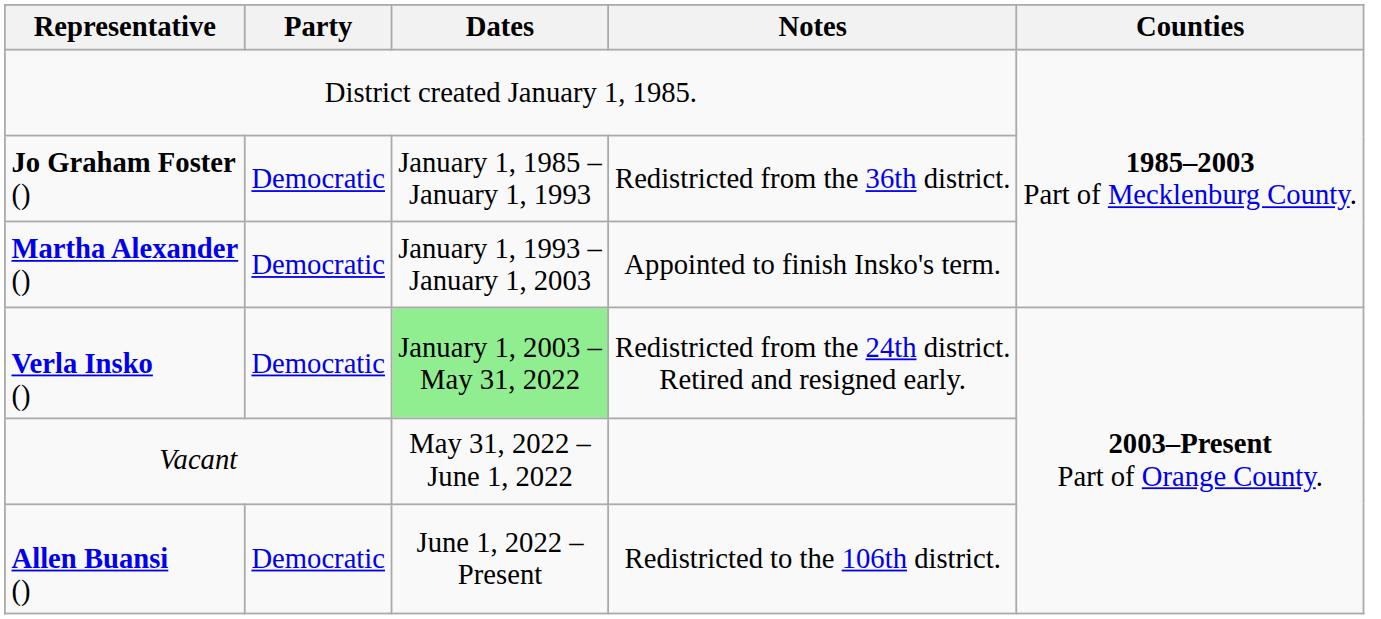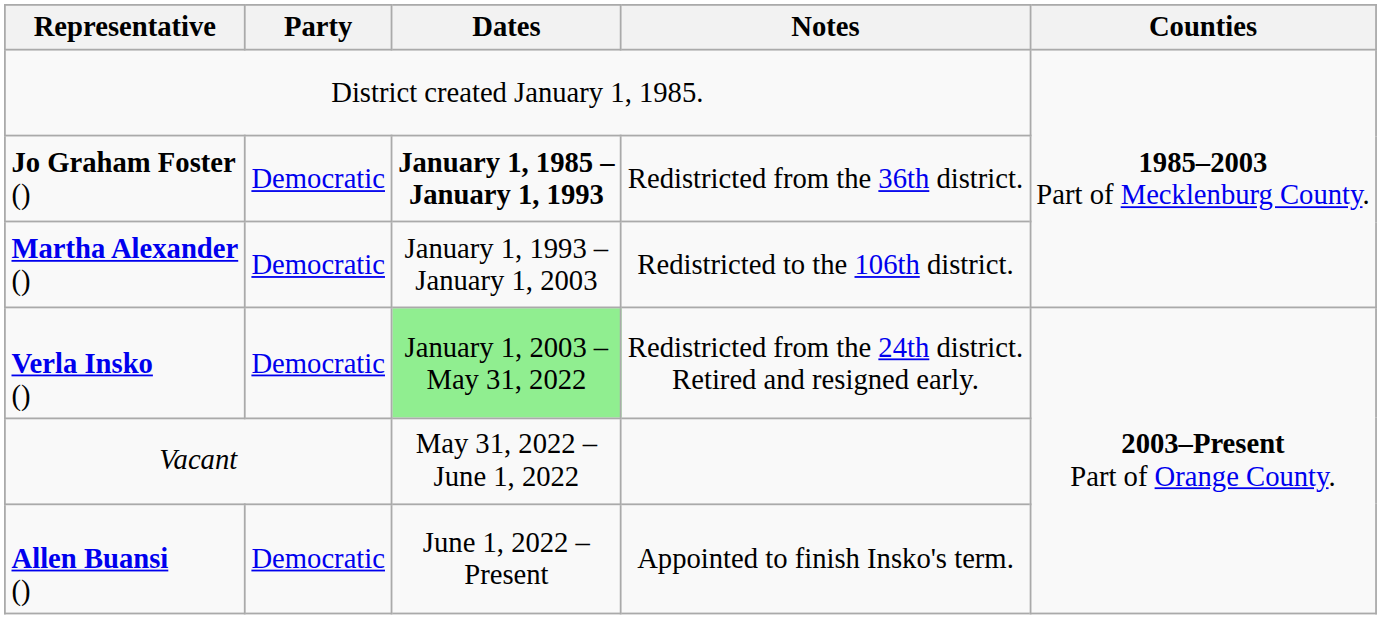Jo Graham Foster () | Dates: normal -> bold
Martha Alexander () | Notes: Appointed to finish Insko's term. -> Redistricted to the 106th district.
Allen Buansi () | Notes: Redistricted to the 106th district. -> Appointed to finish Insko's term.
